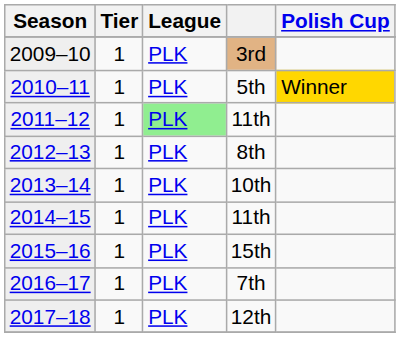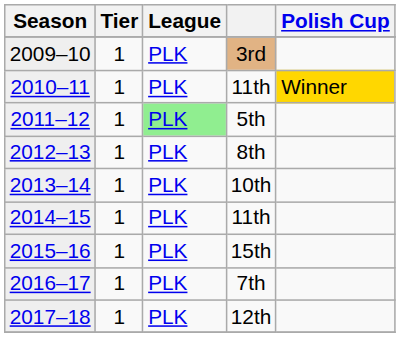2010–11 | column 4: 5th -> 11th
2011–12 | column 4: 11th -> 5th
